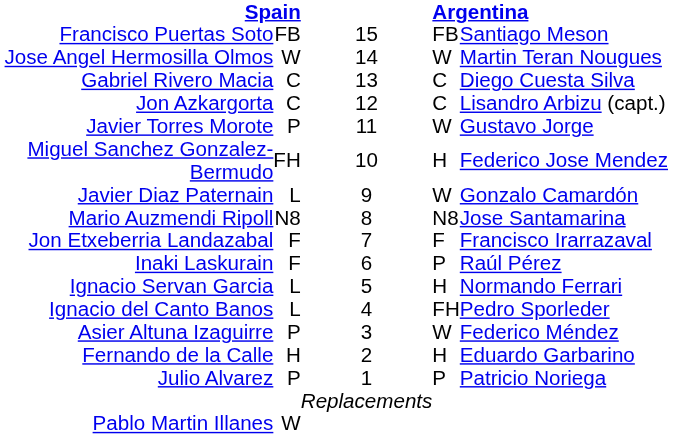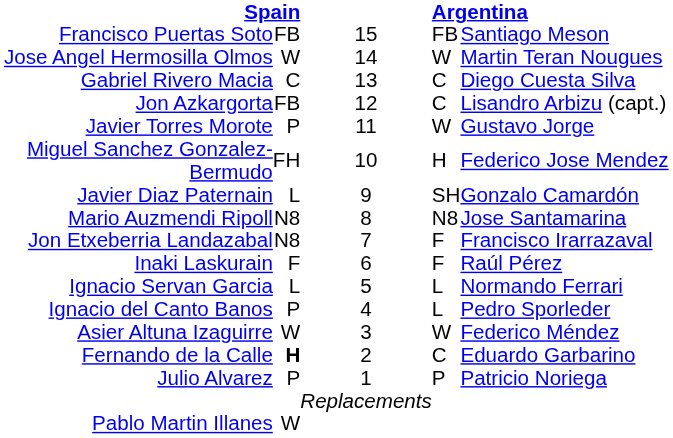Jon Azkargorta | column 2: C -> FB
Javier Diaz Paternain | column 4: W -> SH
Jon Etxeberria Landazabal | column 2: F -> N8
Inaki Laskurain | column 4: P -> F
Ignacio Servan Garcia | column 4: H -> L
Ignacio del Canto Banos | column 2: L -> P
Ignacio del Canto Banos | column 4: FH -> L
Asier Altuna Izaguirre | column 2: P -> W
Fernando de la Calle | column 2: normal -> bold
Fernando de la Calle | column 4: H -> C
